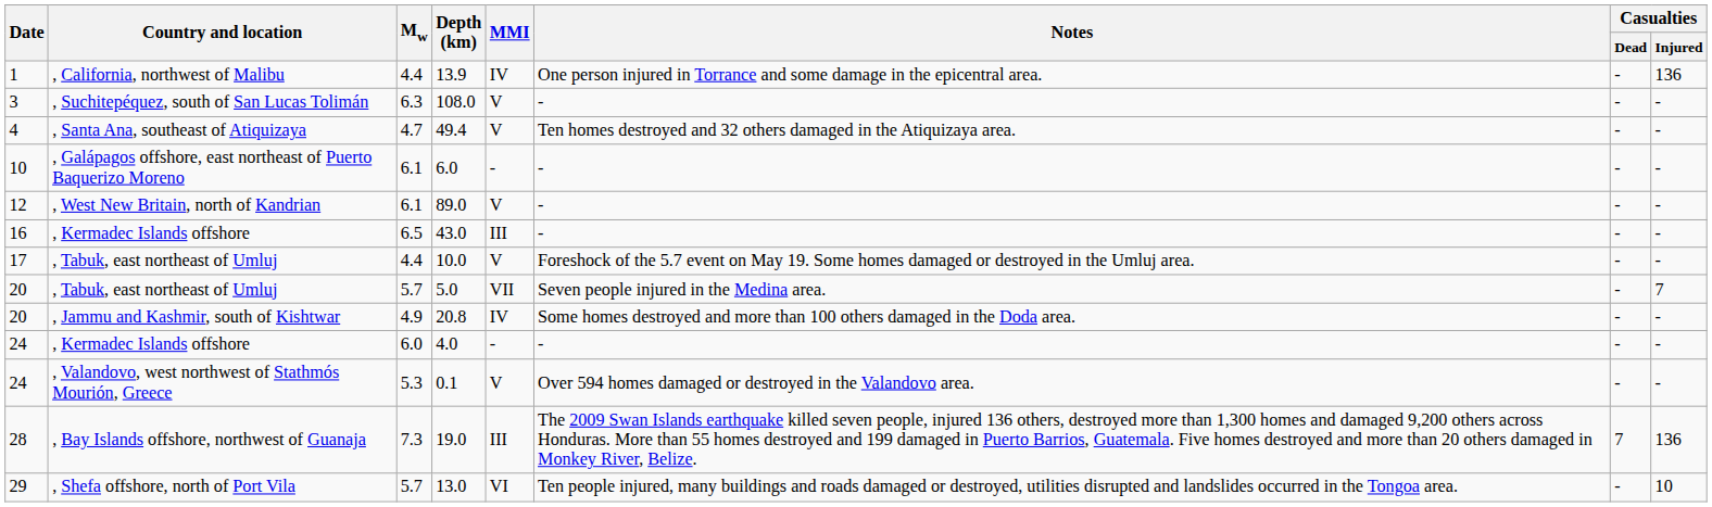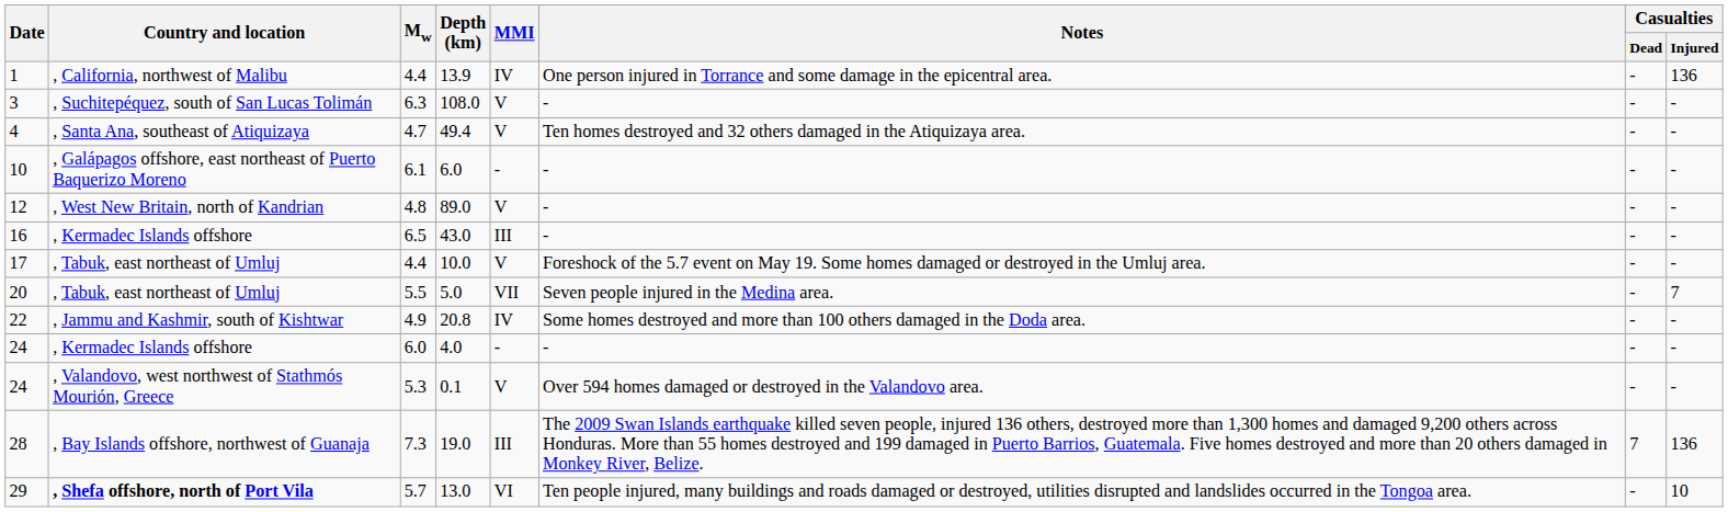89.0 | Mw: 6.1 -> 4.8
5.0 | Mw: 5.7 -> 5.5
20.8 | Date: 20 -> 22
13.0 | Country and location: normal -> bold
